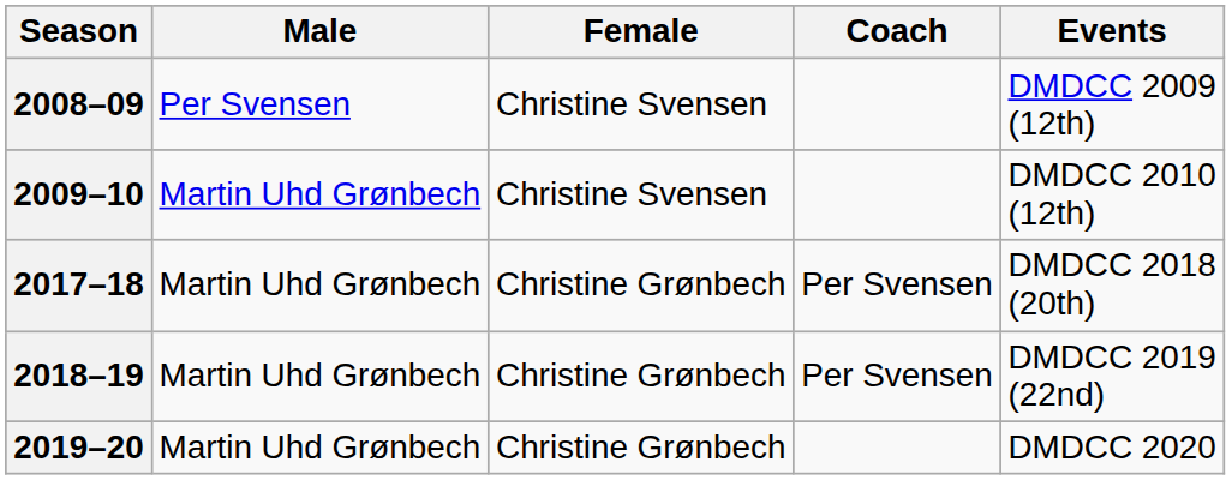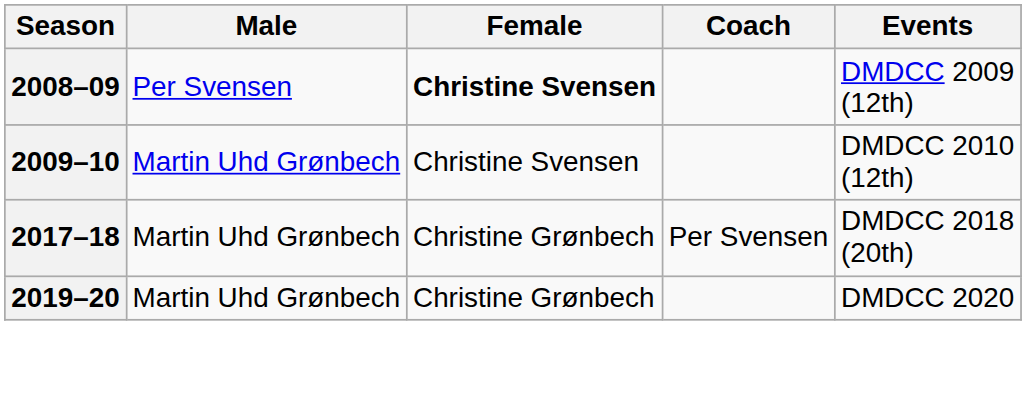2008–09 | Female: normal -> bold
- row: 2018–19 | Martin Uhd Grønbech | Christine Grønbech | Per Svensen | DMDCC 2019 (22nd)
